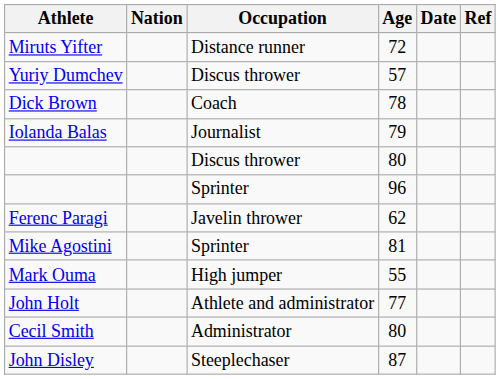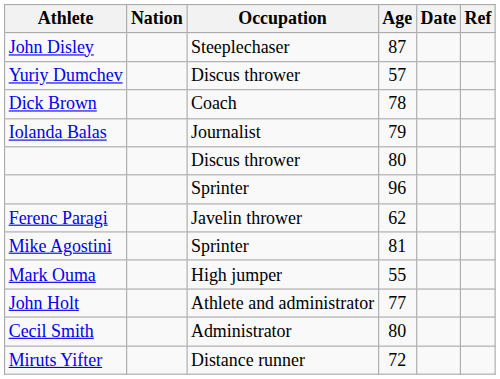rows swapped: John Disley <-> Miruts Yifter
